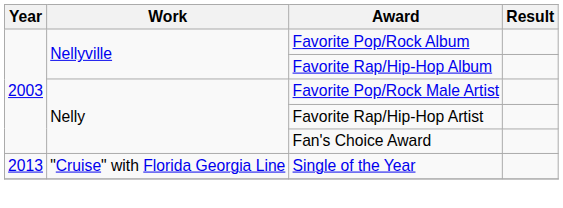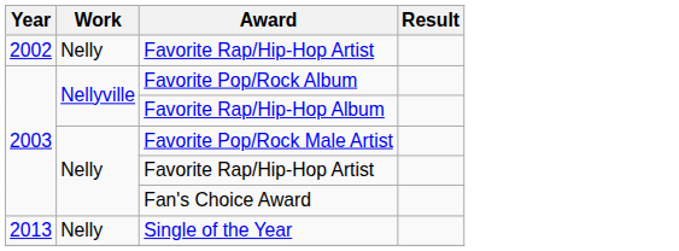+ row: 2002 | Nelly | Favorite Rap/Hip-Hop Artist
Single of the Year | Work: "Cruise" with Florida Georgia Line -> Nelly
